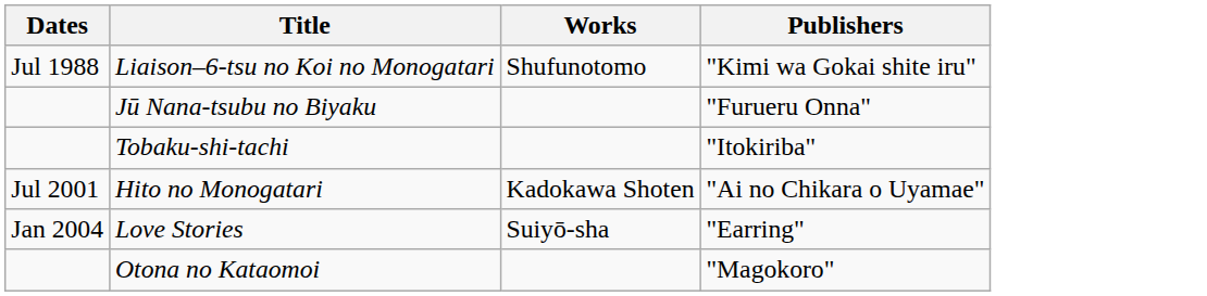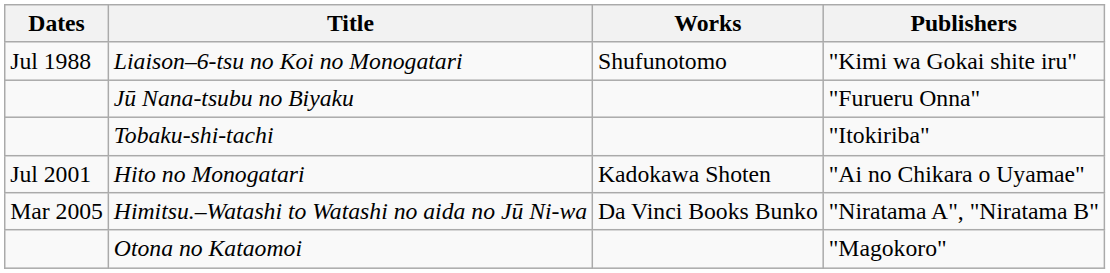- row: Jan 2004 | Love Stories | Suiyō-sha | "Earring"
+ row: Mar 2005 | Himitsu.–Watashi to Watashi no aida no Jū Ni-wa | Da Vinci Books Bunko | "Niratama A", "Niratama B"
